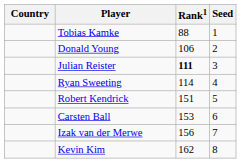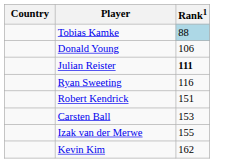- column: Seed | 1 | 2 | 3 | 4 | 5 | 6 | 7 | 8
Tobias Kamke | Rank1: no background -> lightblue background
Ryan Sweeting | Rank1: 114 -> 116
Izak van der Merwe | Rank1: 156 -> 155
